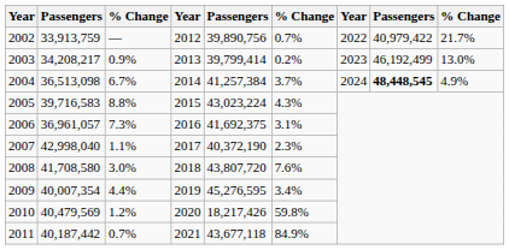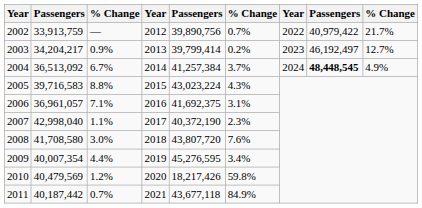2003 | column 2: 34,208,217 -> 34,204,217
2003 | column 8: 46,192,499 -> 46,192,497
2003 | column 9: 13.0% -> 12.7%
2004 | column 2: 36,513,098 -> 36,513,092
2006 | column 3: 7.3% -> 7.1%
